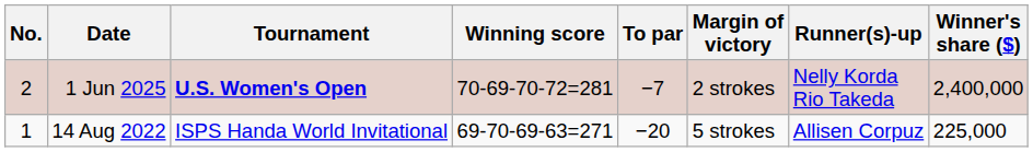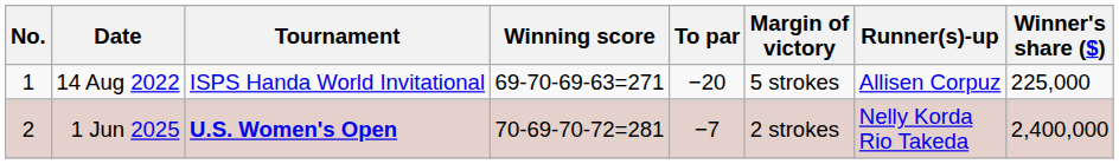rows swapped: 14 Aug 2022 <-> 1 Jun 2025
